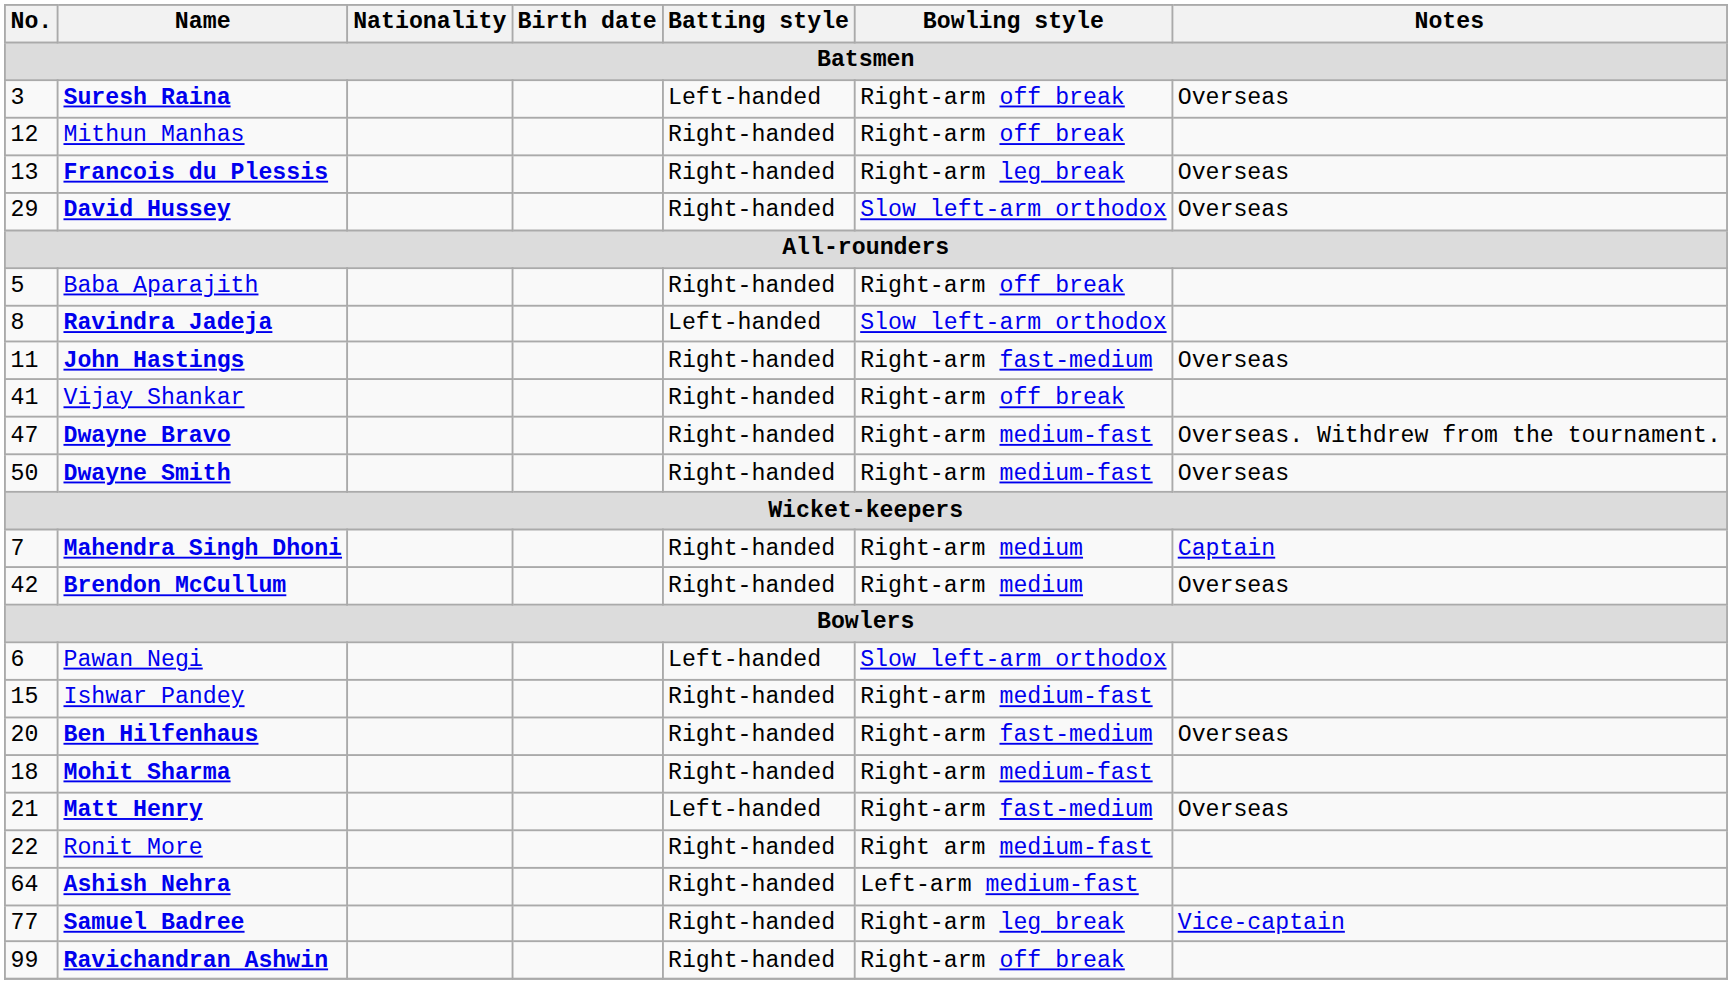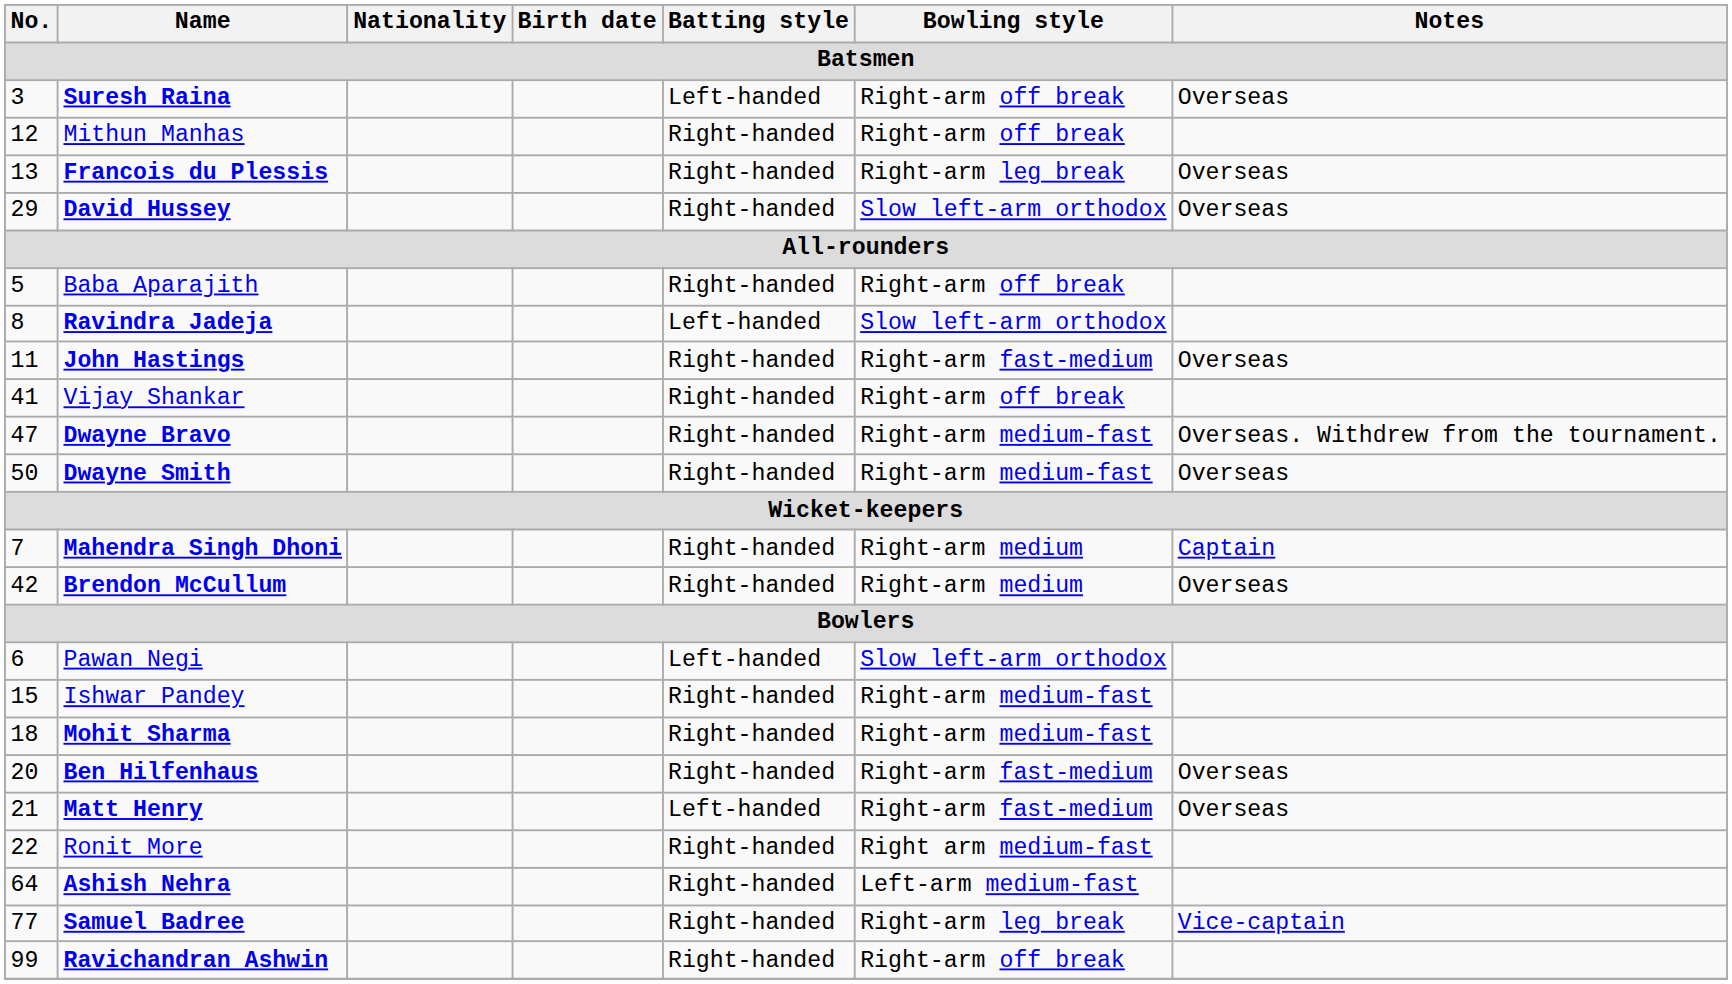rows swapped: Mohit Sharma <-> Ben Hilfenhaus
